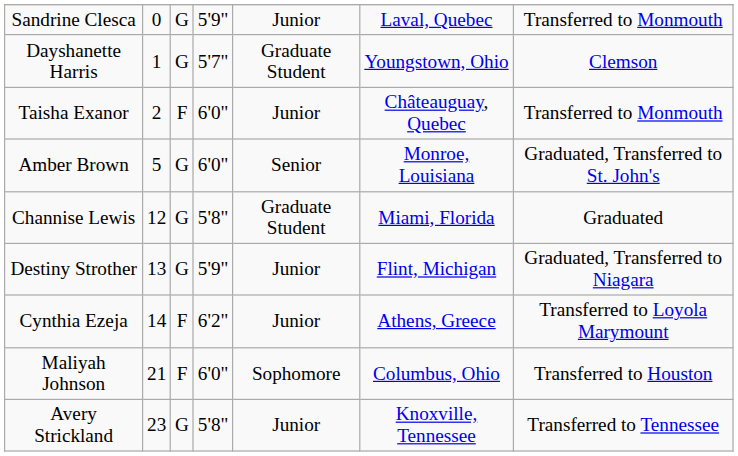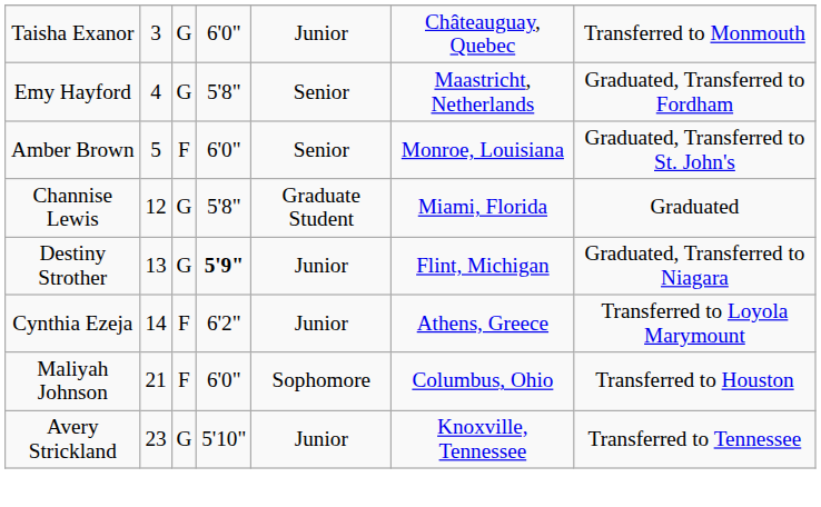- row: Sandrine Clesca | 0 | G | 5'9" | Junior | Laval, Quebec | Transferred to Monmouth
- row: Dayshanette Harris | 1 | G | 5'7" | Graduate Student | Youngstown, Ohio | Clemson
Taisha Exanor | column 2: 2 -> 3
Taisha Exanor | column 3: F -> G
+ row: Emy Hayford | 4 | G | 5'8" | Senior | Maastricht, Netherlands | Graduated, Transferred to Fordham
Amber Brown | column 3: G -> F
Destiny Strother | column 4: normal -> bold
Avery Strickland | column 4: 5'8" -> 5'10"
